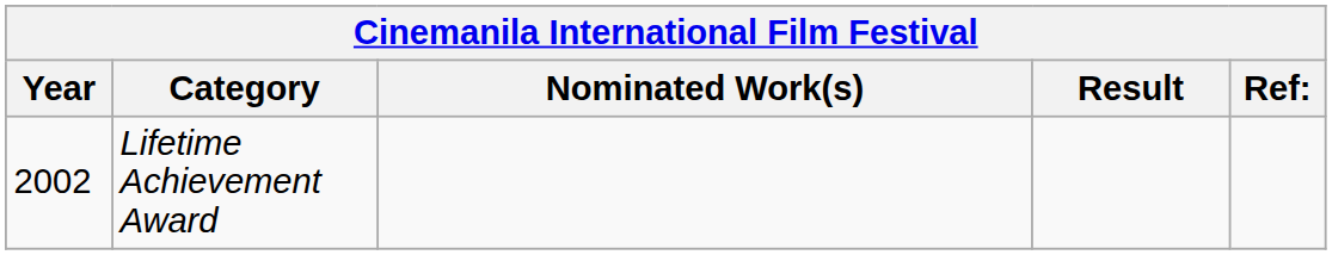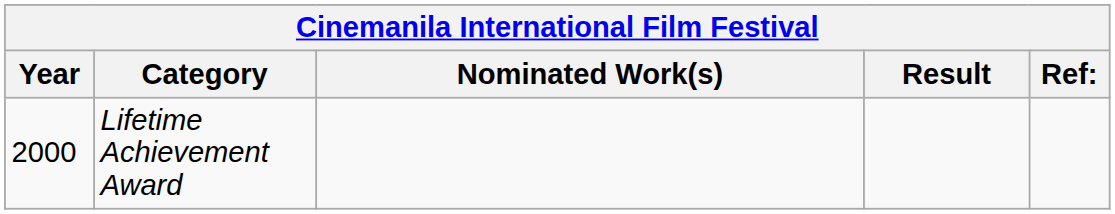Lifetime Achievement Award | Year: 2002 -> 2000
